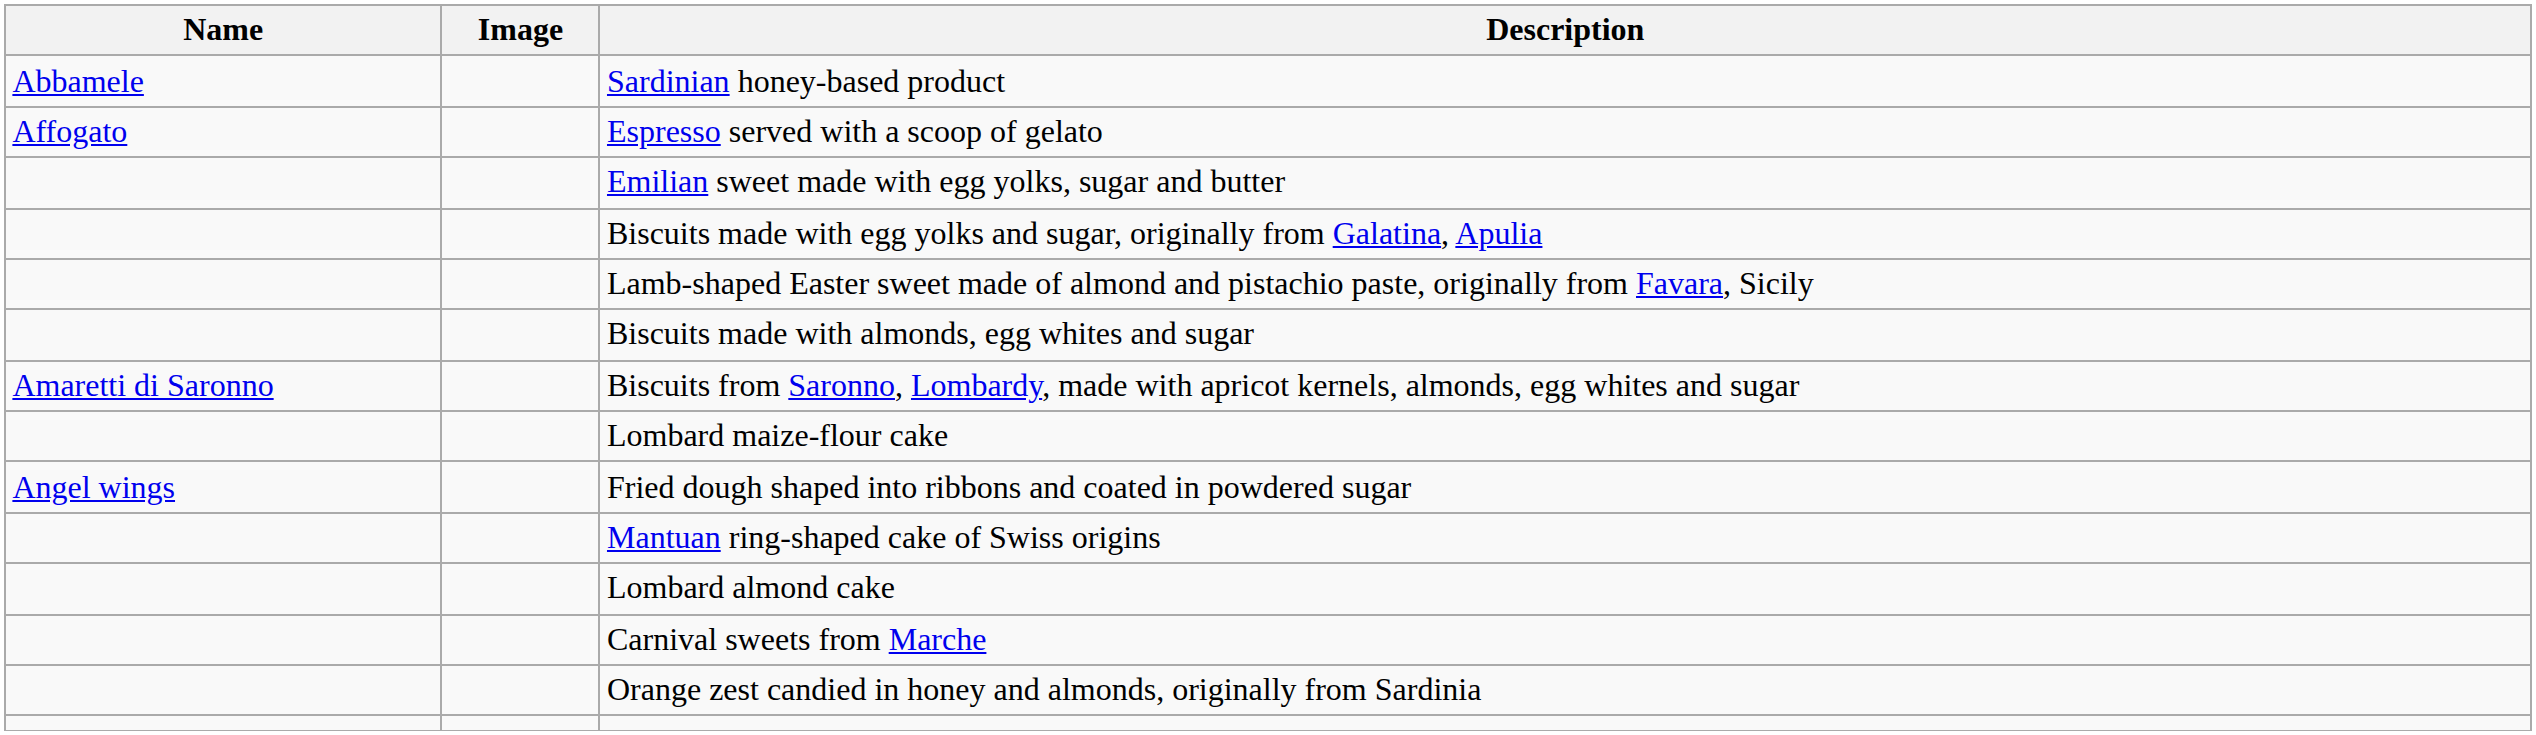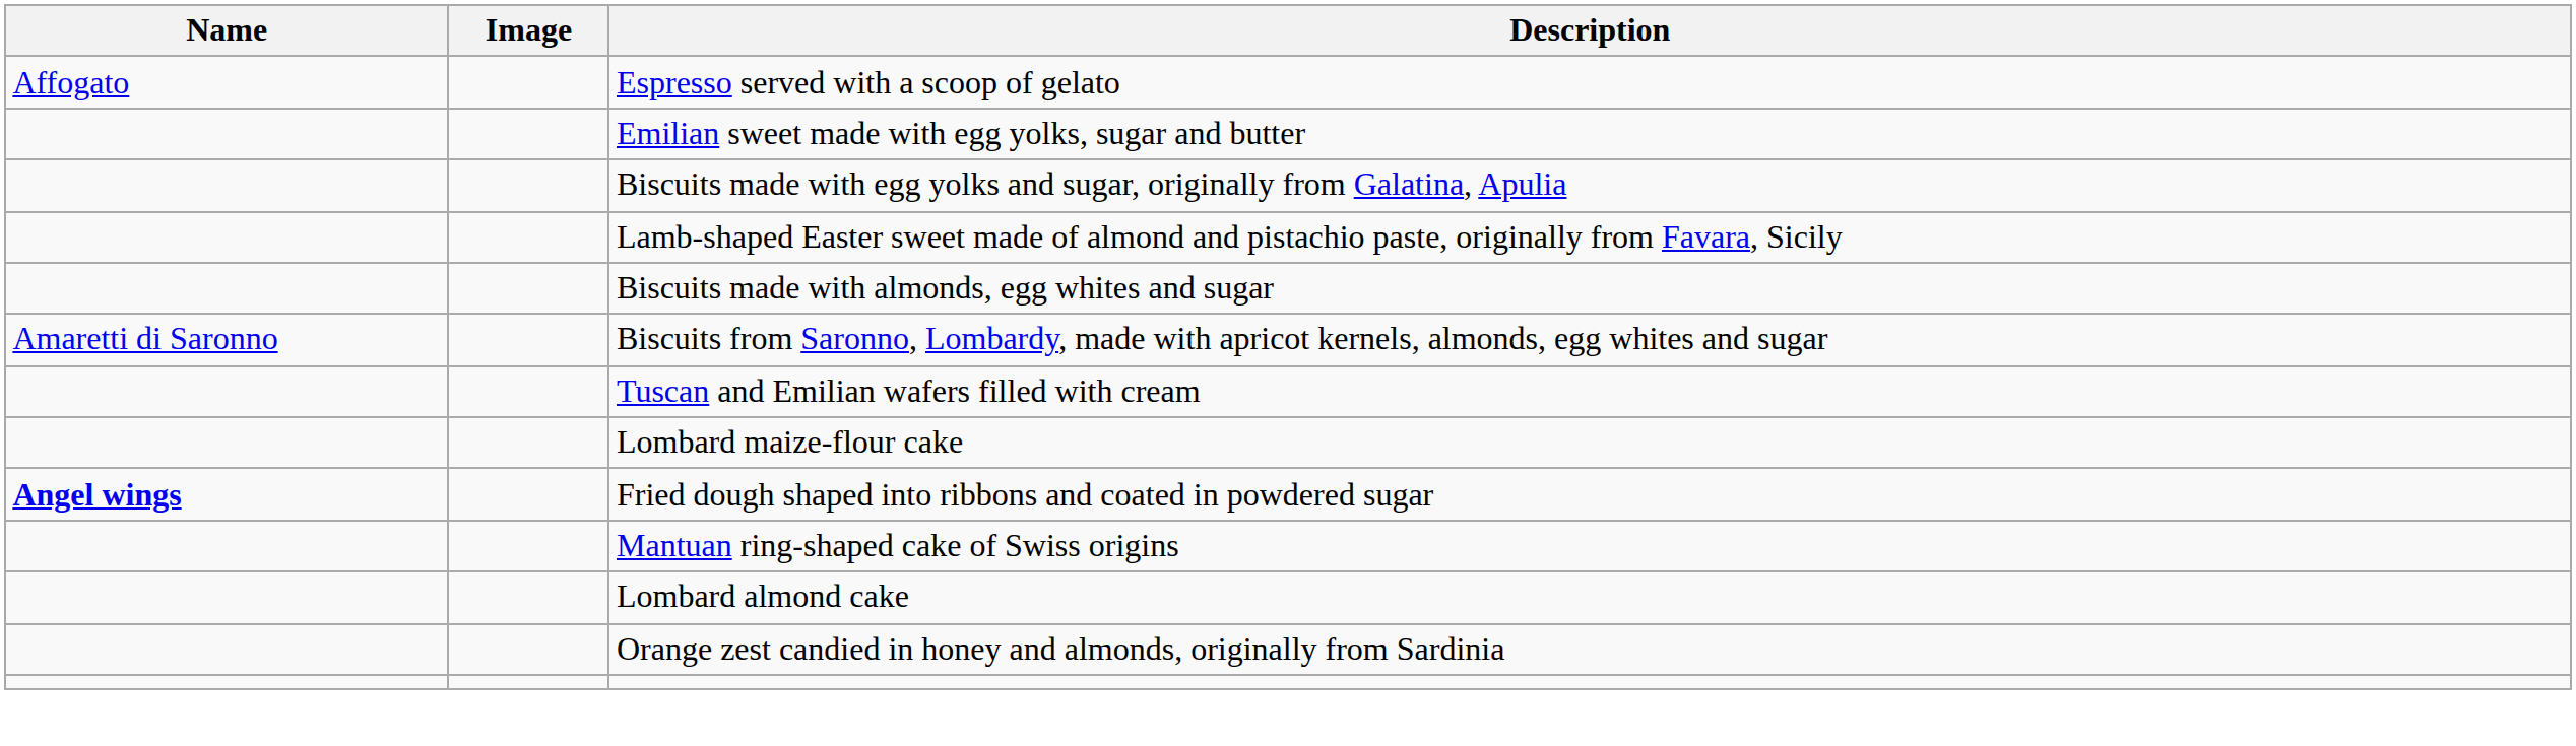- row: Abbamele | Sardinian honey-based product
+ row: Tuscan and Emilian wafers filled with cream
Fried dough shaped into ribbons and coated in powdered sugar | Name: normal -> bold
- row: Carnival sweets from Marche
